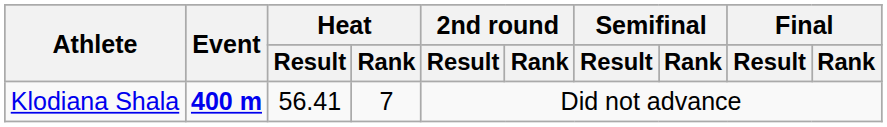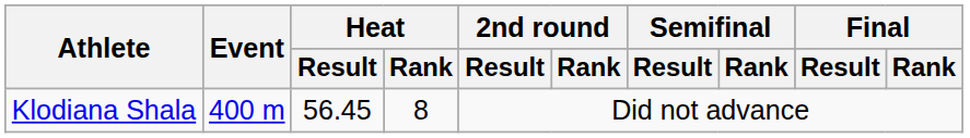Klodiana Shala | Event: bold -> normal
Klodiana Shala | Heat / Result: 56.41 -> 56.45
Klodiana Shala | Heat / Rank: 7 -> 8
